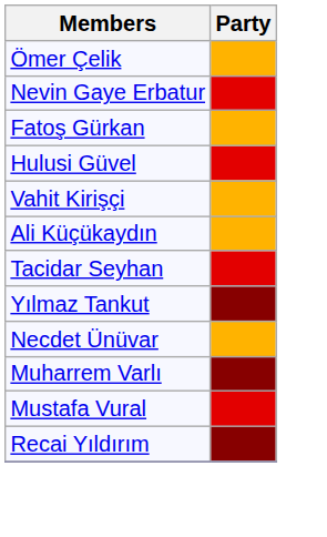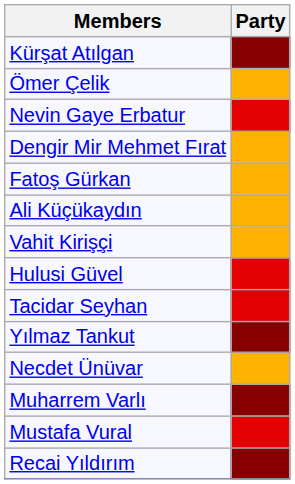+ row: Kürşat Atılgan
+ row: Dengir Mir Mehmet Fırat
rows swapped: Hulusi Güvel <-> Ali Küçükaydın
